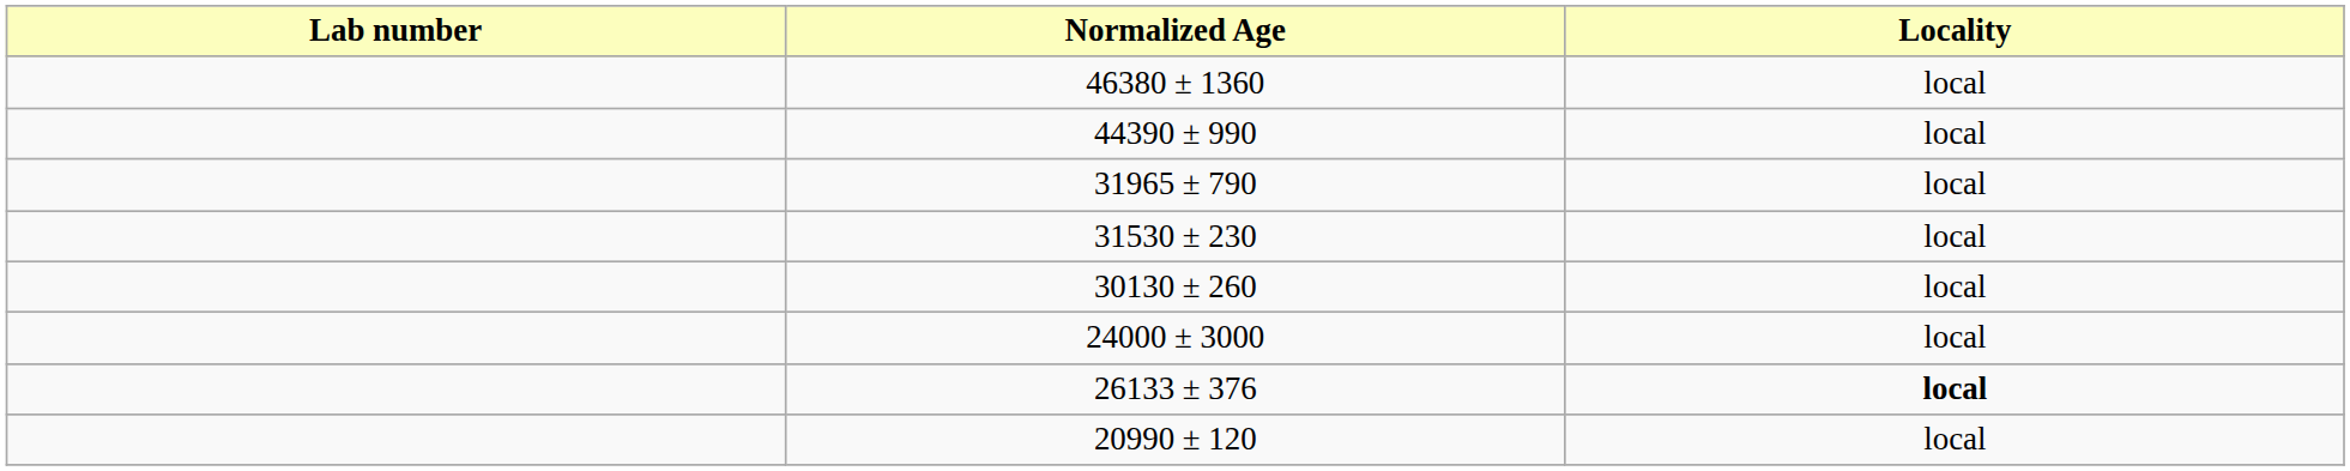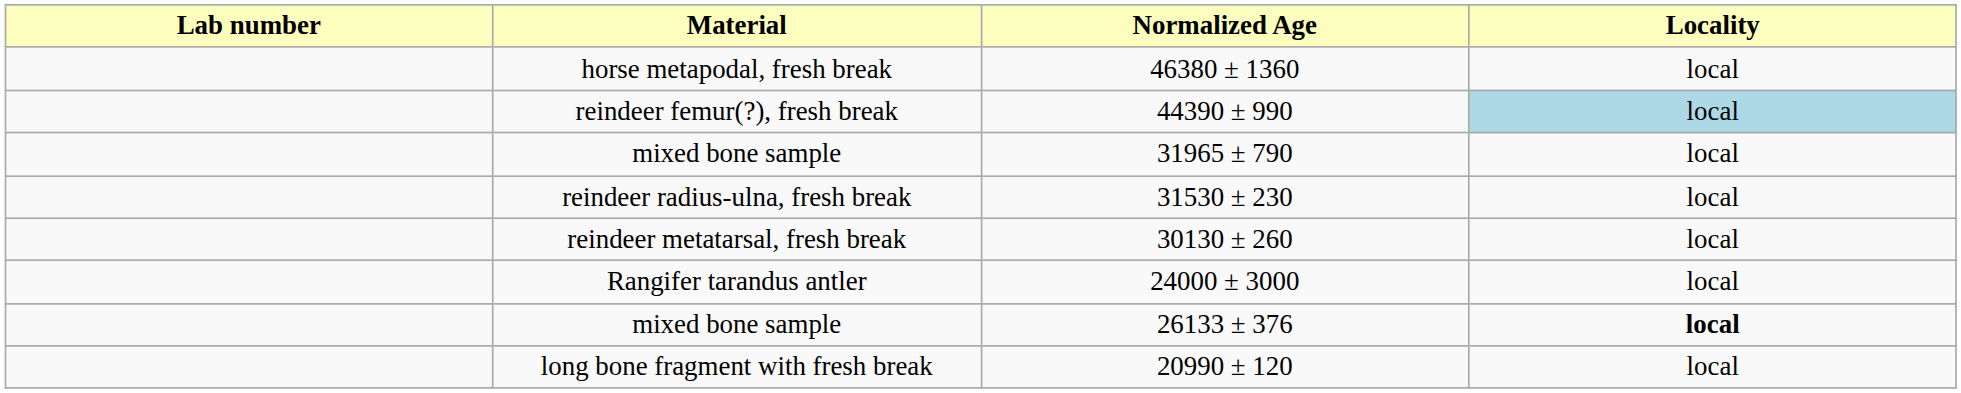+ column: Material | horse metapodal, fresh break | reindeer femur(?), fresh break | mixed bone sample | reindeer radius-ulna, fresh break | reindeer metatarsal, fresh break | Rangifer tarandus antler | mixed bone sample | long bone fragment with fresh break
44390 ± 990 | Locality: no background -> lightblue background
